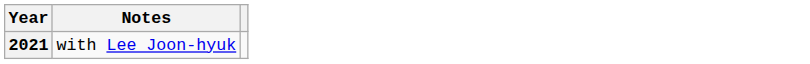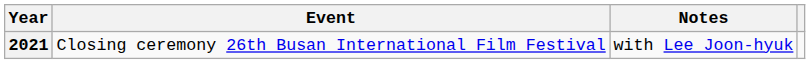+ column: Event | Closing ceremony 26th Busan International Film Festival
